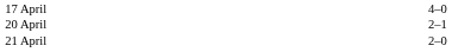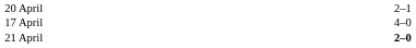rows swapped: 17 April <-> 20 April
21 April | column 3: normal -> bold
